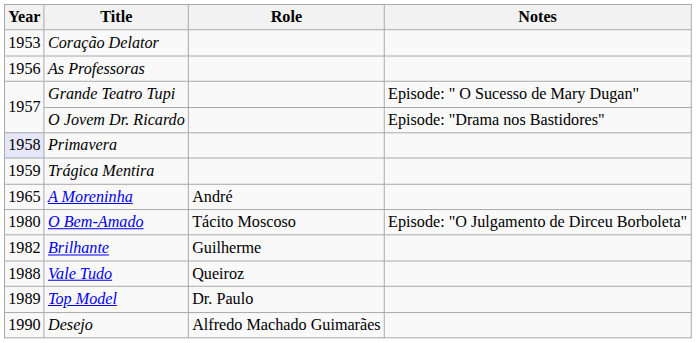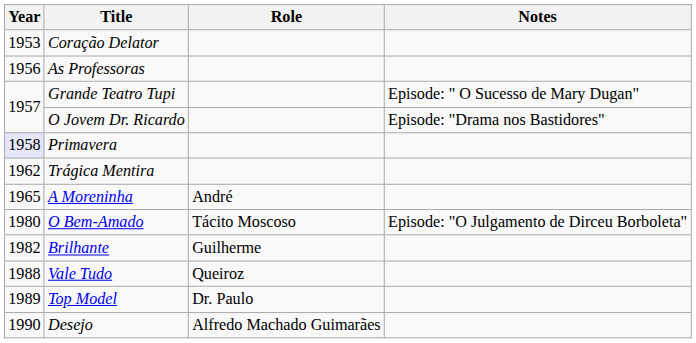Trágica Mentira | Year: 1959 -> 1962
